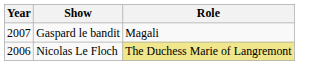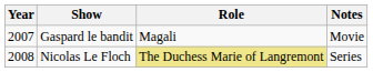+ column: Notes | Movie | Series
Nicolas Le Floch | Year: 2006 -> 2008
